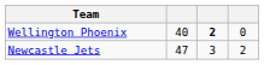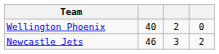Wellington Phoenix | column 3: bold -> normal
Newcastle Jets | column 2: 47 -> 46
